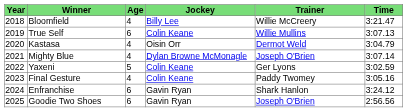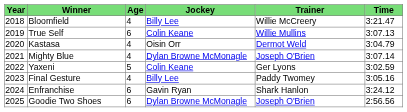Final Gesture | Jockey: Colin Keane -> Billy Lee
Goodie Two Shoes | Jockey: Gavin Ryan -> Dylan Browne McMonagle
